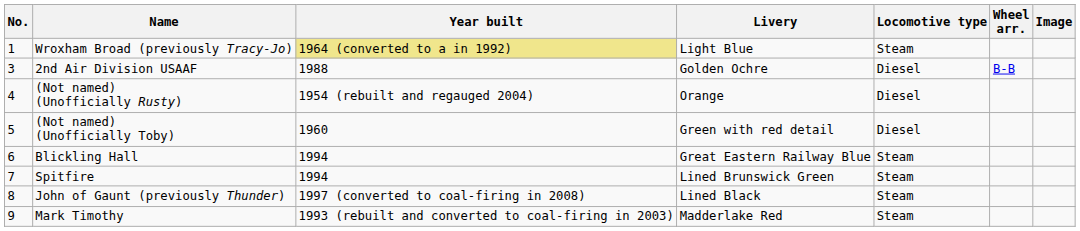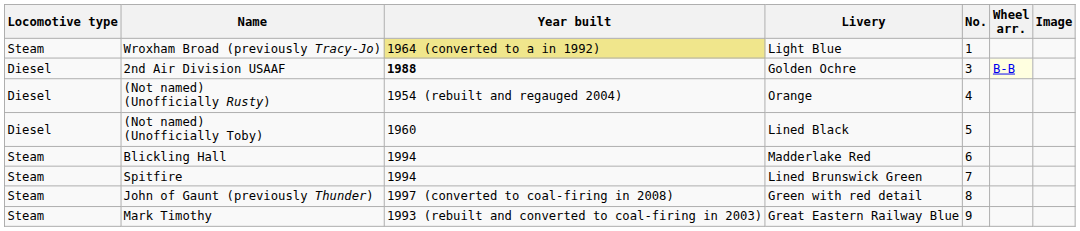columns swapped: No. <-> Locomotive type
2nd Air Division USAAF | Year built: normal -> bold
2nd Air Division USAAF | Wheel arr.: no background -> lightyellow background
(Not named) (Unofficially Toby) | Livery: Green with red detail -> Lined Black
Blickling Hall | Livery: Great Eastern Railway Blue -> Madderlake Red
John of Gaunt (previously Thunder) | Livery: Lined Black -> Green with red detail
Mark Timothy | Livery: Madderlake Red -> Great Eastern Railway Blue
